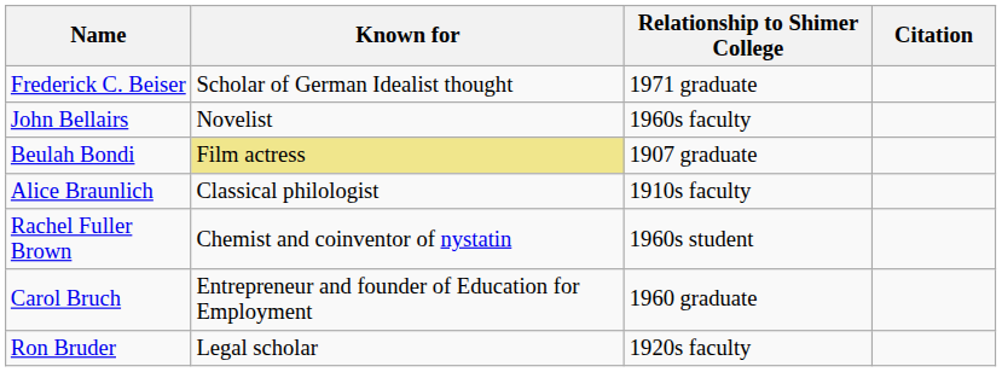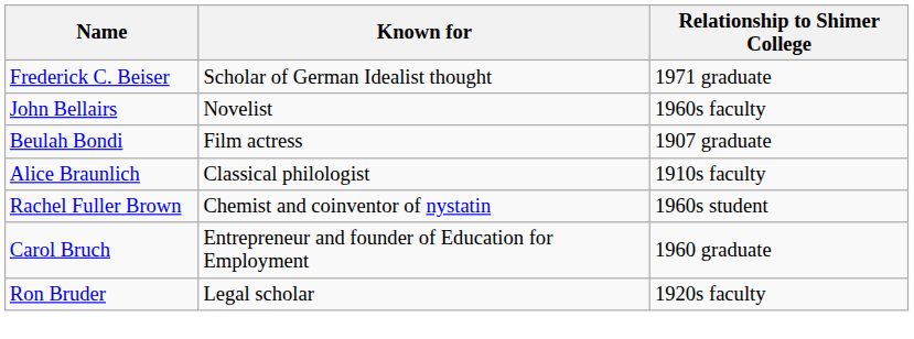- column: Citation
Beulah Bondi | Known for: khaki background -> no background
